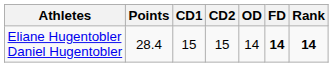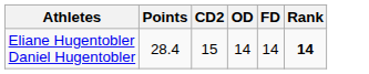- column: CD1 | 15
Eliane Hugentobler Daniel Hugentobler | FD: bold -> normal
